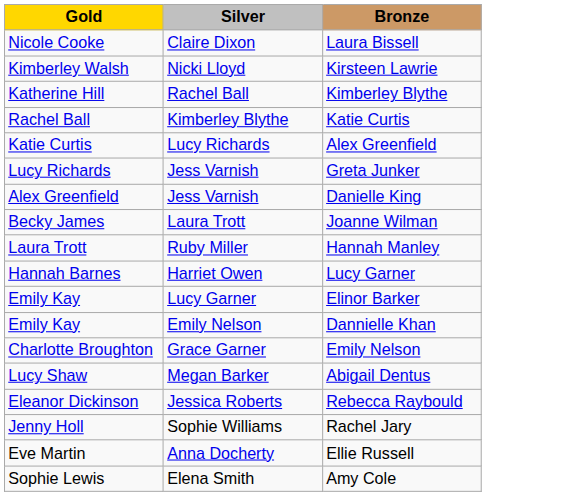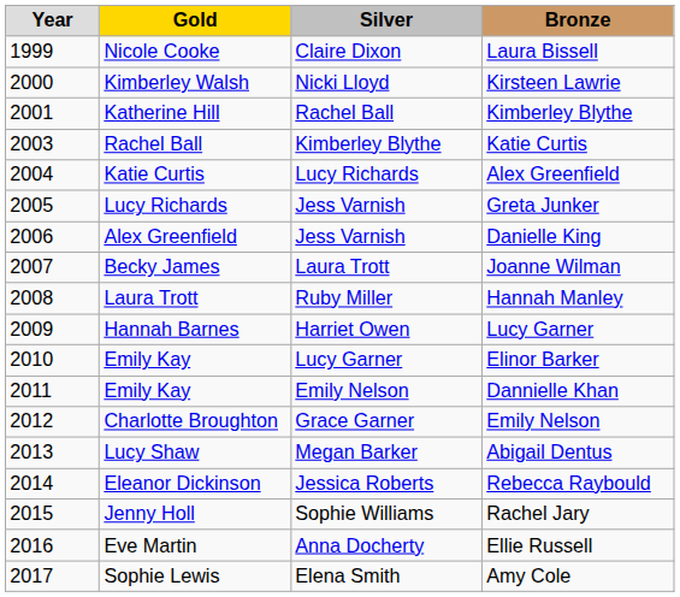+ column: Year | 1999 | 2000 | 2001 | 2003 | 2004 | 2005 | 2006 | 2007 | 2008 | 2009 | 2010 | 2011 | 2012 | 2013 | 2014 | 2015 | 2016 | 2017
